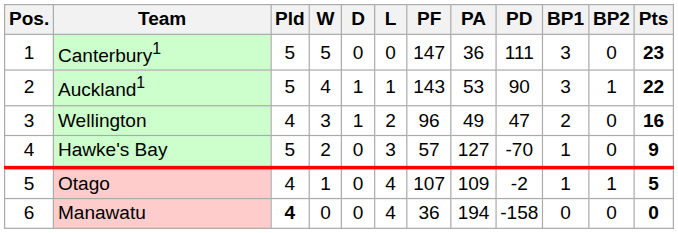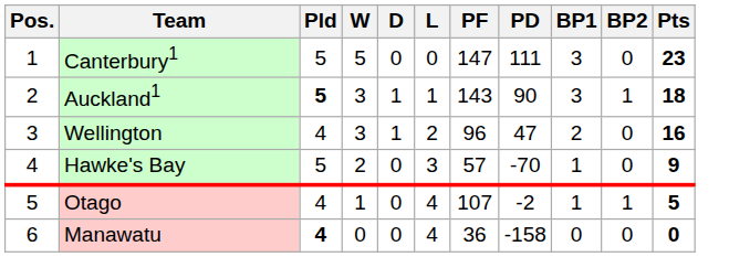- column: PA | 36 | 53 | 49 | 127 | 109 | 194
Auckland1 | Pld: normal -> bold
Auckland1 | W: 4 -> 3
Auckland1 | Pts: 22 -> 18
